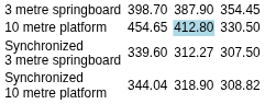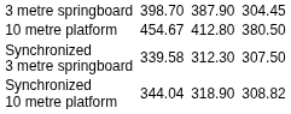3 metre springboard | column 7: 354.45 -> 304.45
10 metre platform | column 3: 454.65 -> 454.67
10 metre platform | column 5: lightblue background -> no background
10 metre platform | column 7: 330.50 -> 380.50
Synchronized 3 metre springboard | column 3: 339.60 -> 339.58
Synchronized 3 metre springboard | column 5: 312.27 -> 312.30
